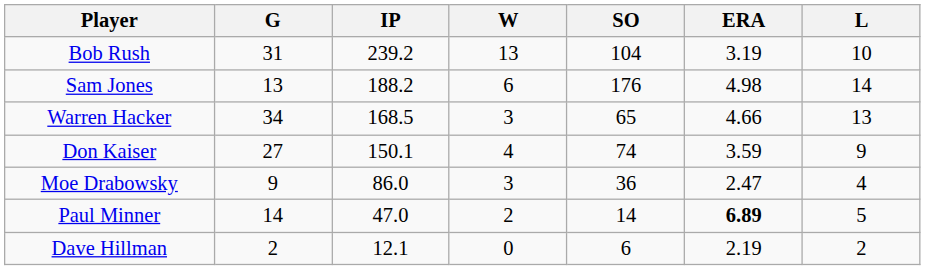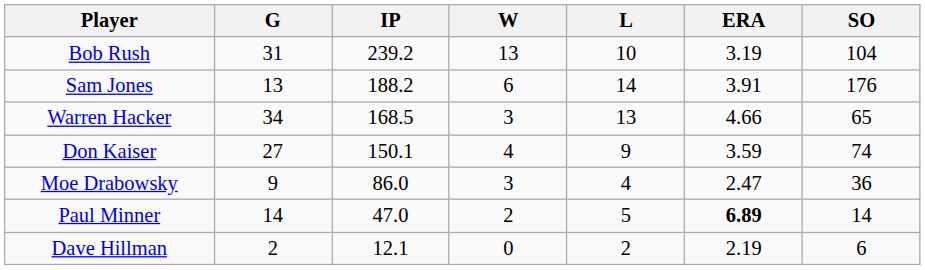columns swapped: L <-> SO
Sam Jones | ERA: 4.98 -> 3.91
